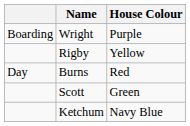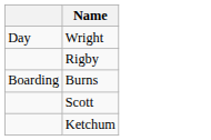- column: House Colour | Purple | Yellow | Red | Green | Navy Blue
Wright | column 1: Boarding -> Day
Burns | column 1: Day -> Boarding
